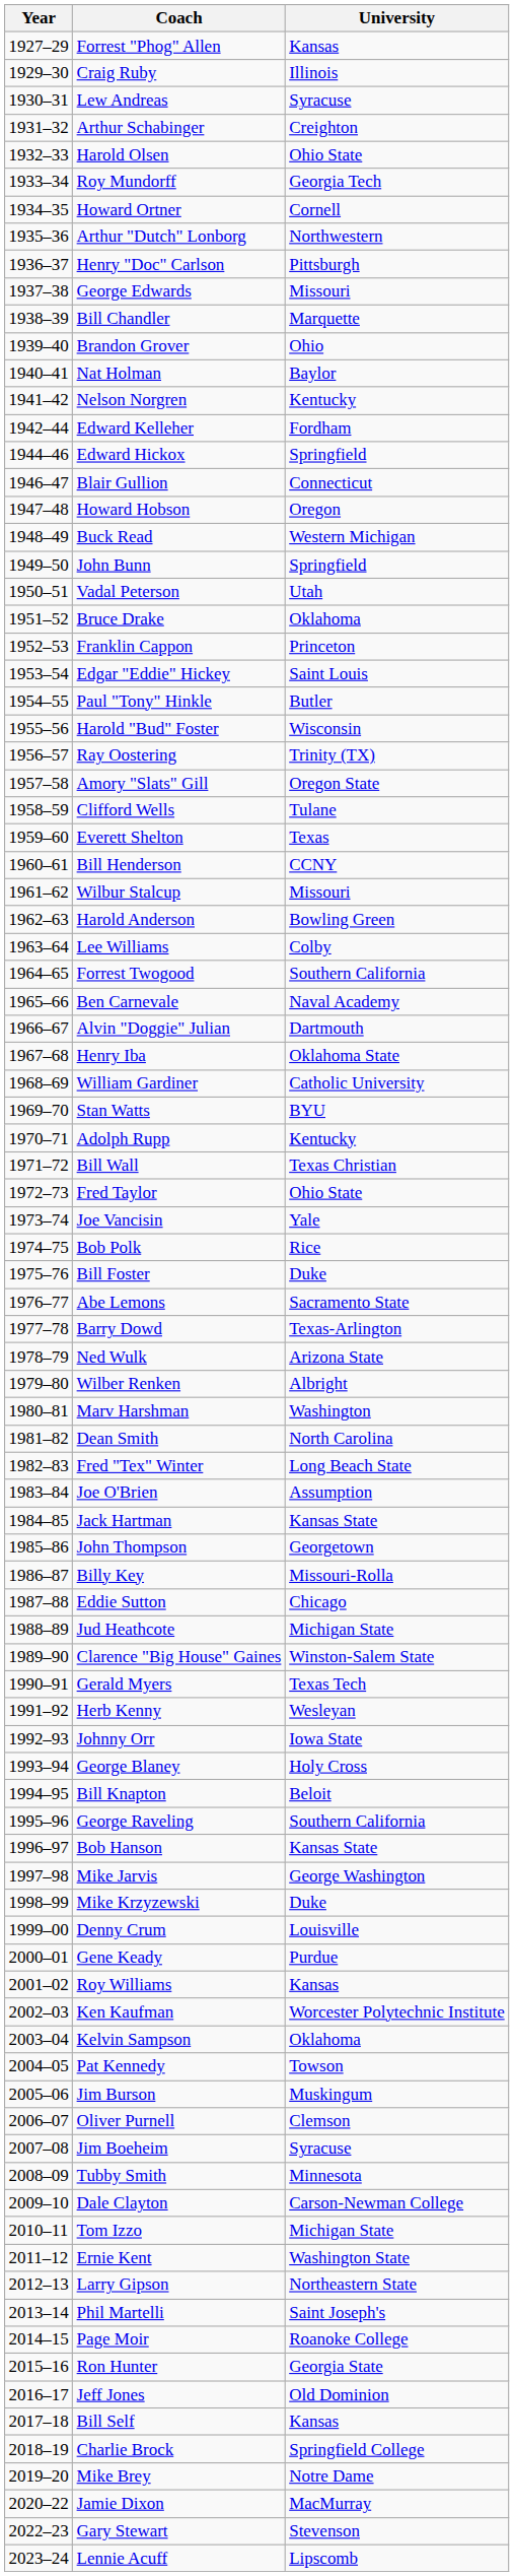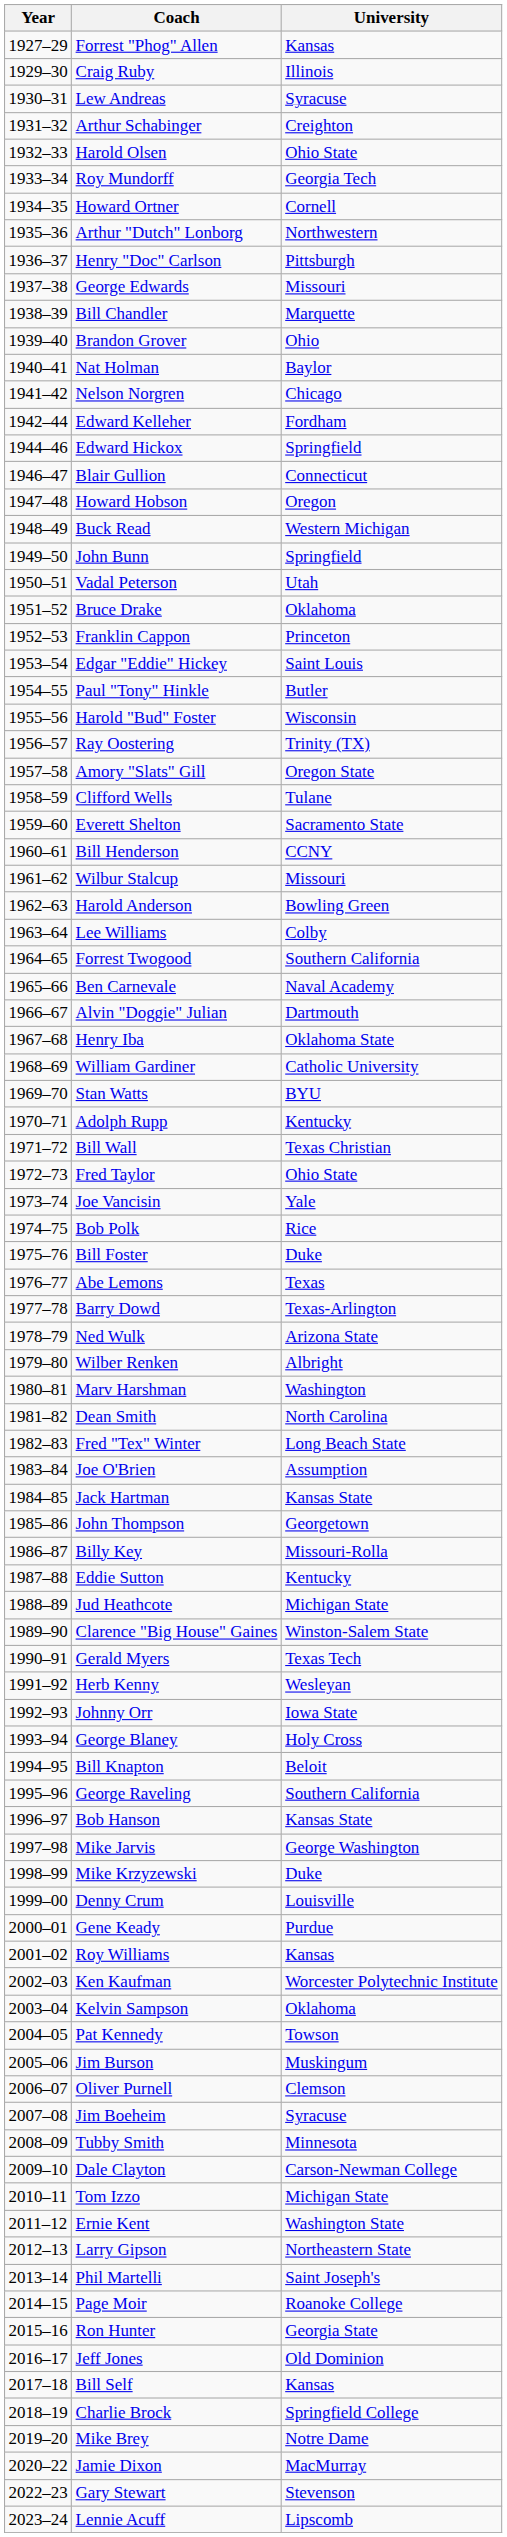Nelson Norgren | University: Kentucky -> Chicago
Everett Shelton | University: Texas -> Sacramento State
Abe Lemons | University: Sacramento State -> Texas
Eddie Sutton | University: Chicago -> Kentucky
